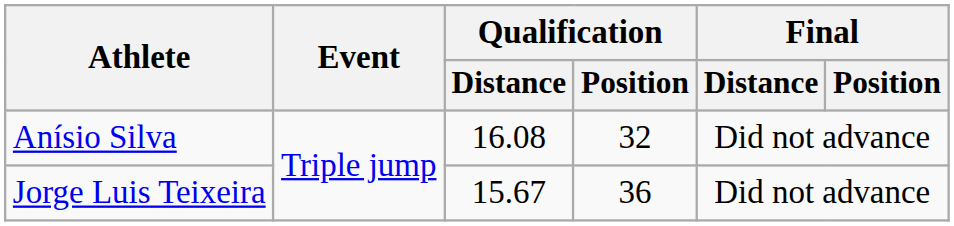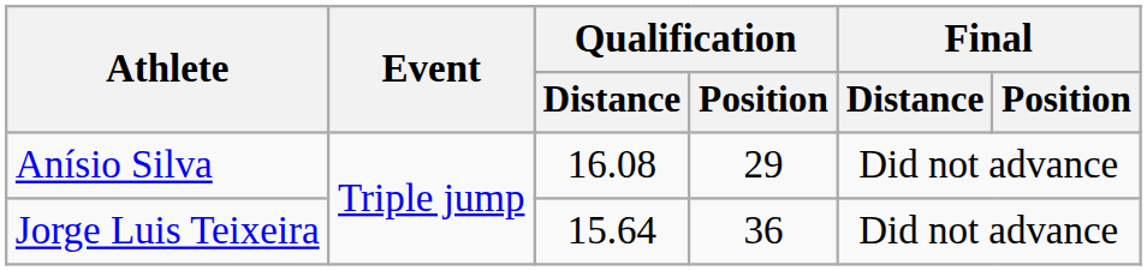Anísio Silva | Qualification / Position: 32 -> 29
Jorge Luis Teixeira | Qualification / Distance: 15.67 -> 15.64
